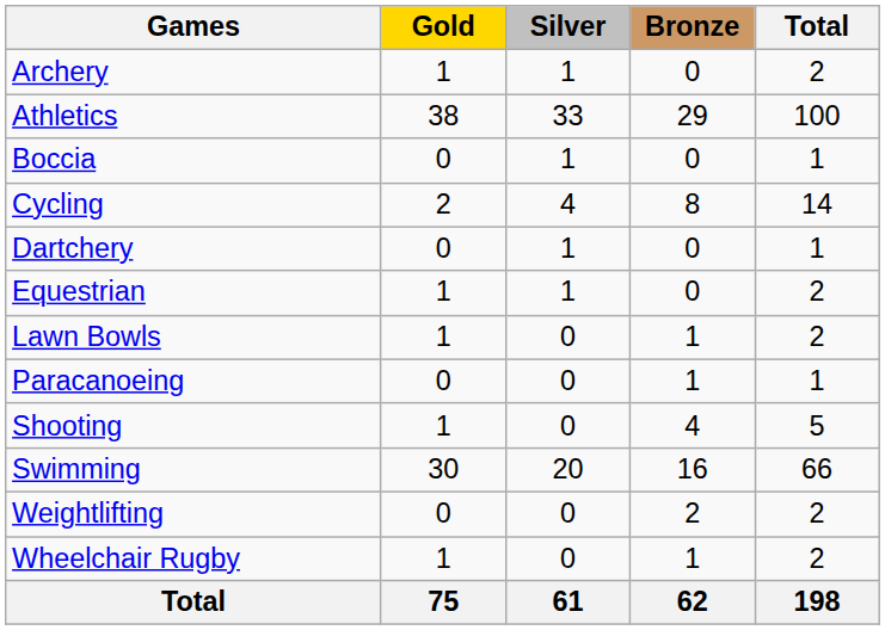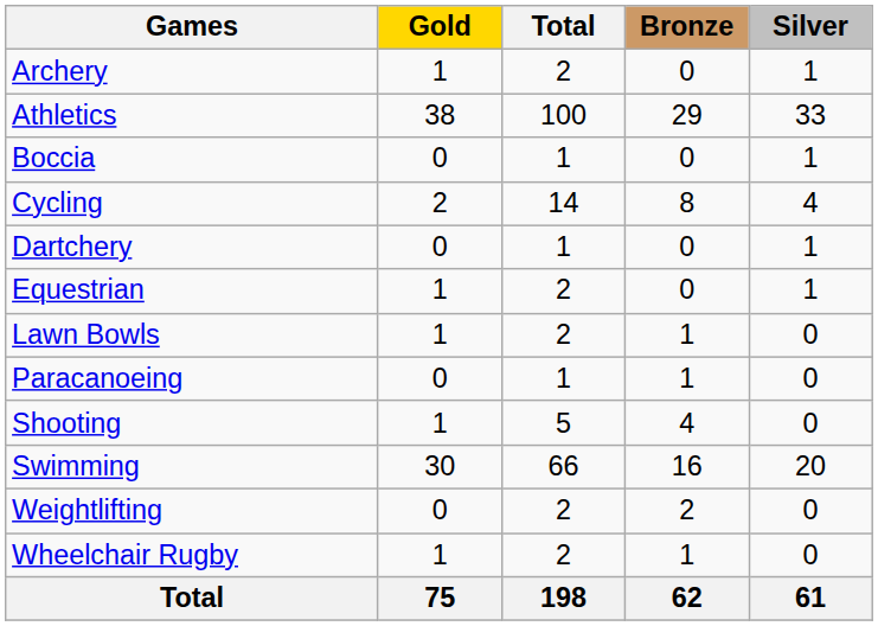columns swapped: Silver <-> Total
